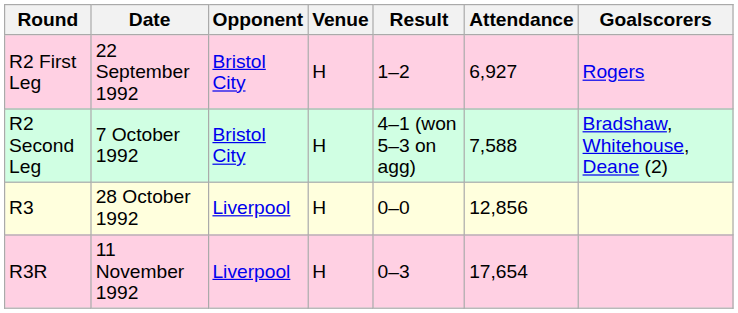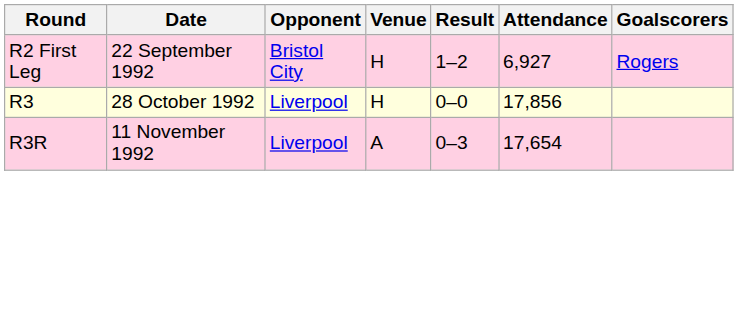- row: R2 Second Leg | 7 October 1992 | Bristol City | H | 4–1 (won 5–3 on agg) | 7,588 | Bradshaw, Whitehouse, Deane (2)
R3 | Attendance: 12,856 -> 17,856
R3R | Venue: H -> A
